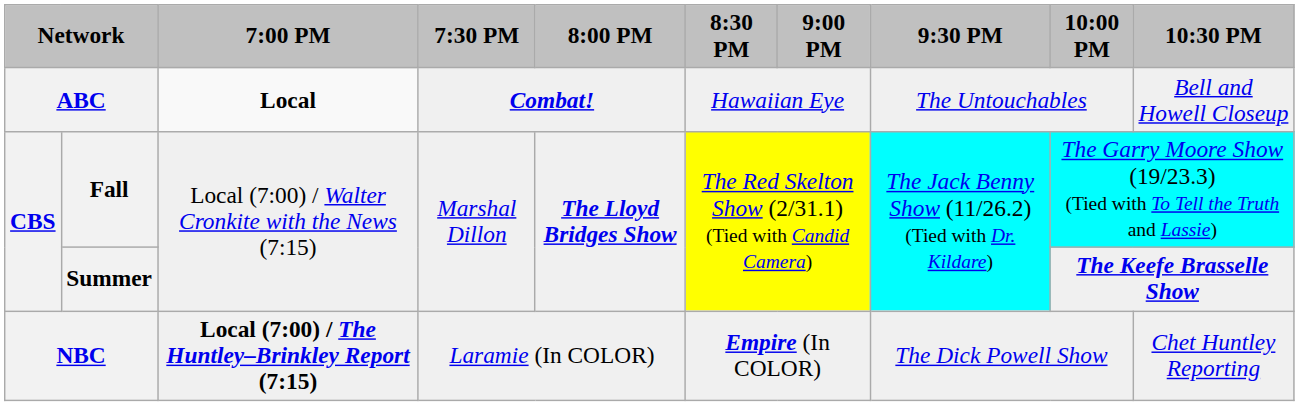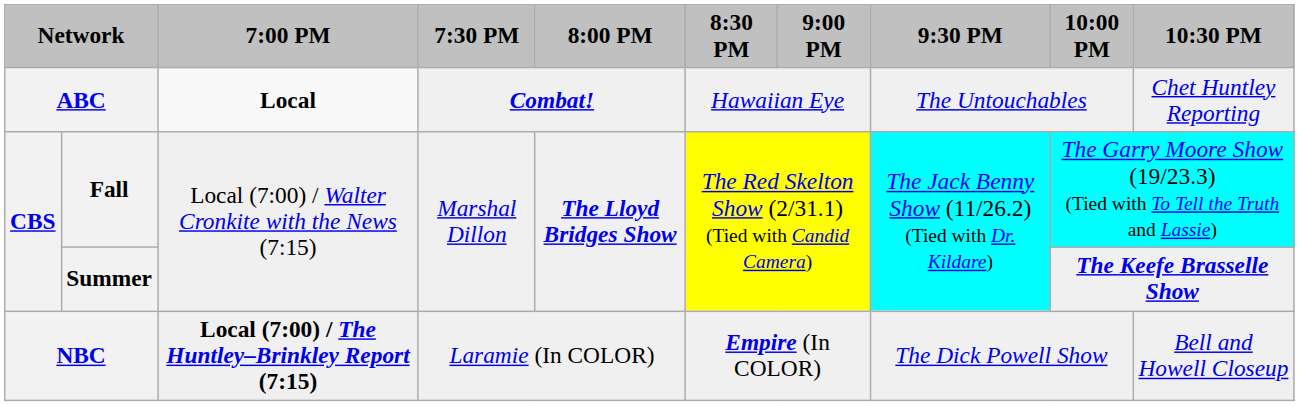ABC | 10:30 PM: Bell and Howell Closeup -> Chet Huntley Reporting
NBC | 10:30 PM: Chet Huntley Reporting -> Bell and Howell Closeup
